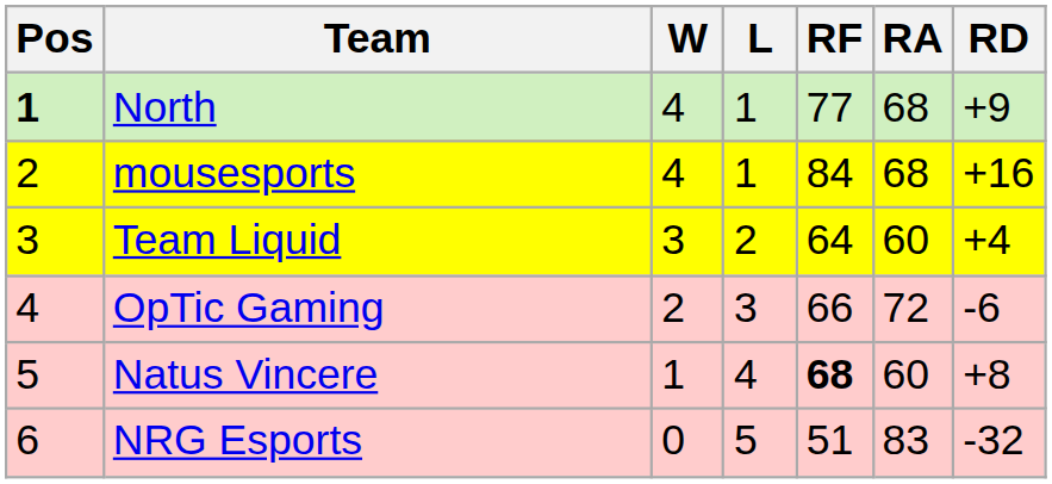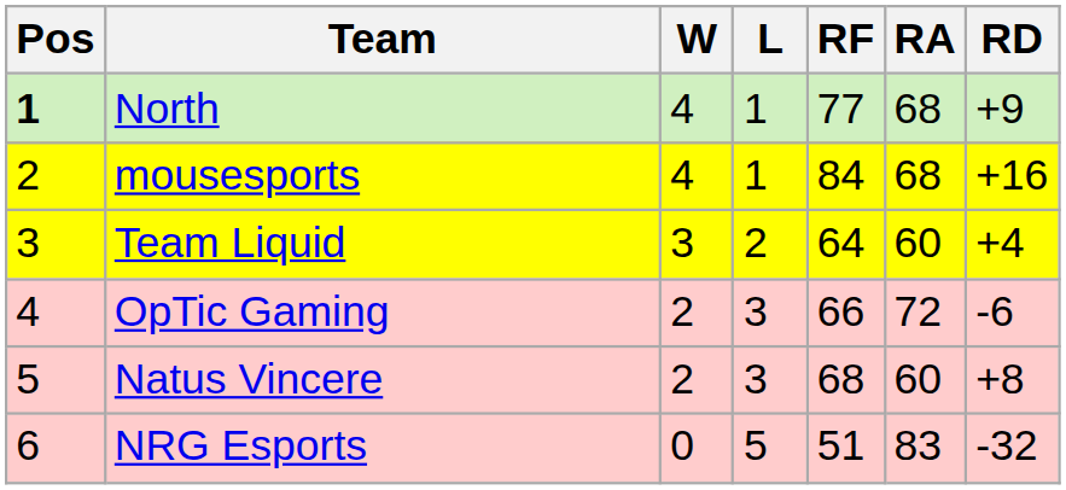Natus Vincere | W: 1 -> 2
Natus Vincere | L: 4 -> 3
Natus Vincere | RF: bold -> normal
